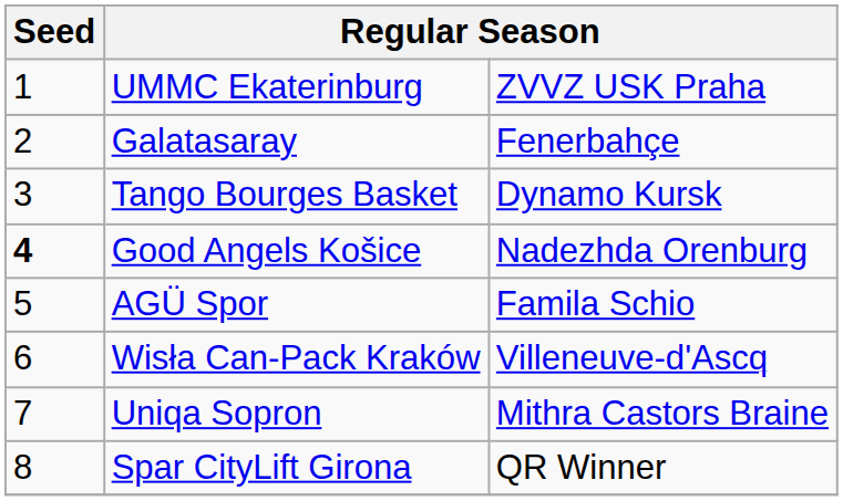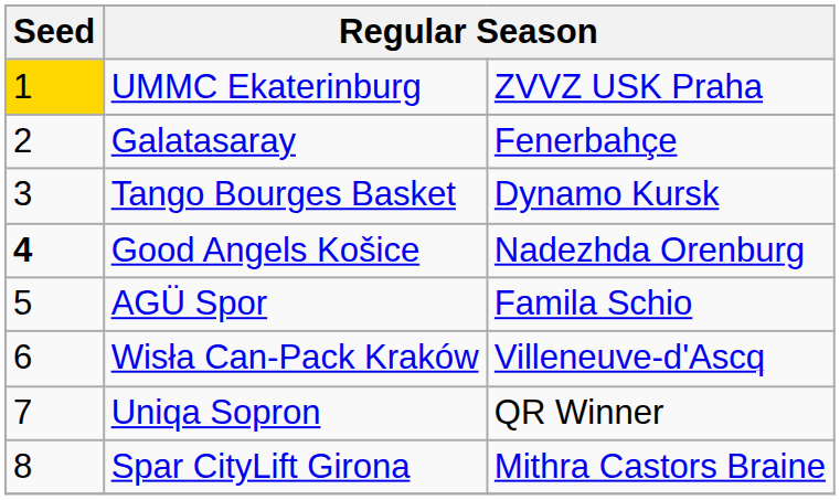UMMC Ekaterinburg | Seed: no background -> gold background
Uniqa Sopron | column 3: Mithra Castors Braine -> QR Winner
Spar CityLift Girona | column 3: QR Winner -> Mithra Castors Braine
